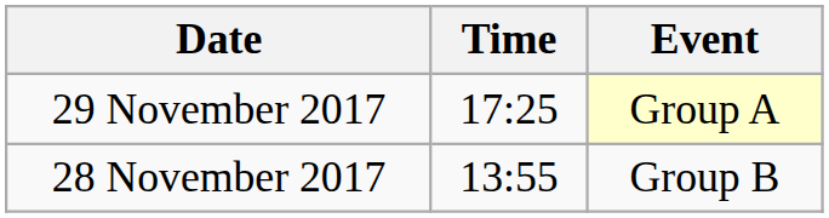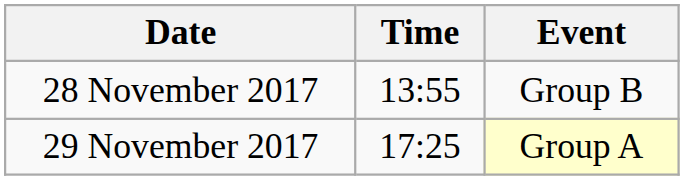rows swapped: 28 November 2017 <-> 29 November 2017
